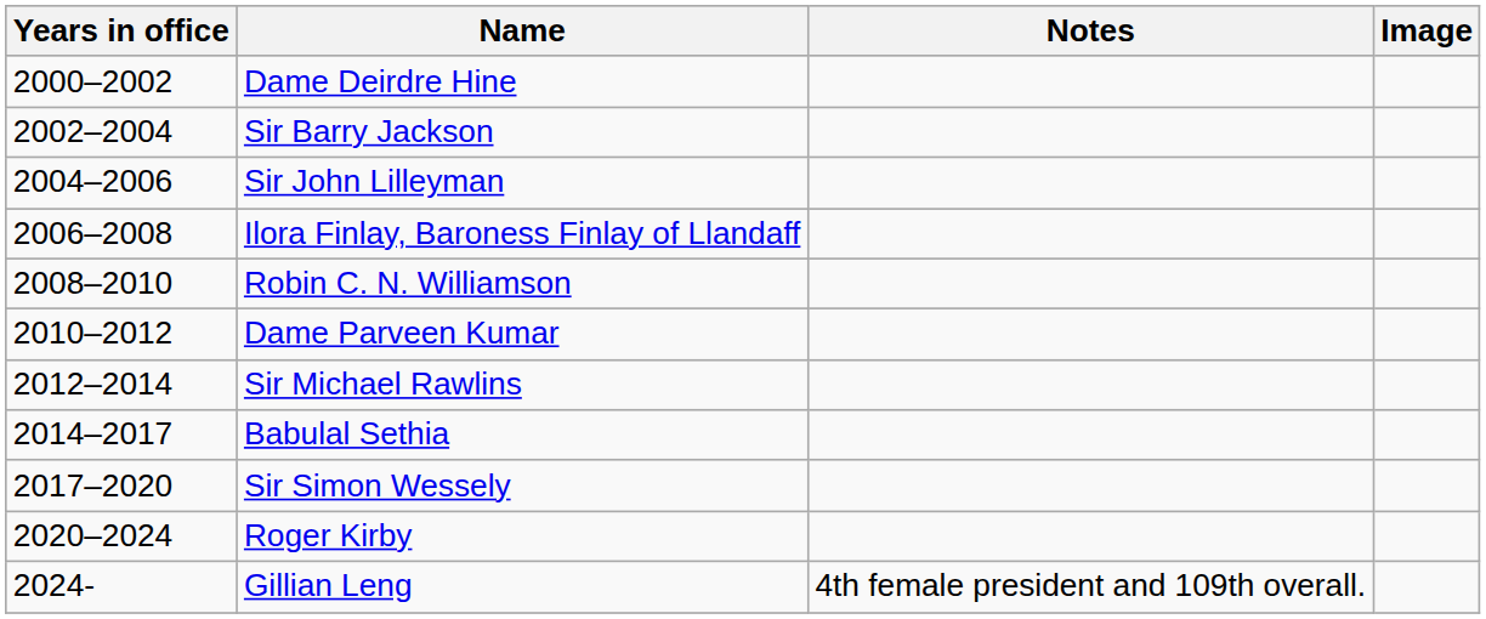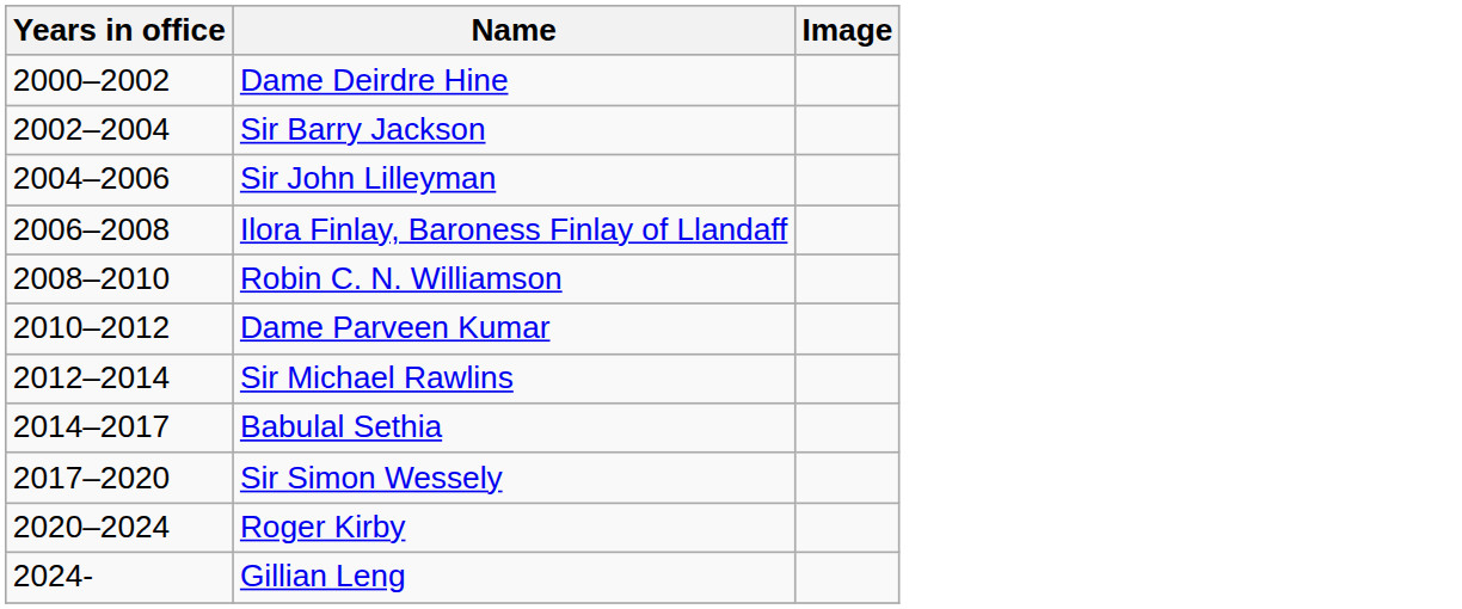- column: Notes | 4th female president and 109th overall.
